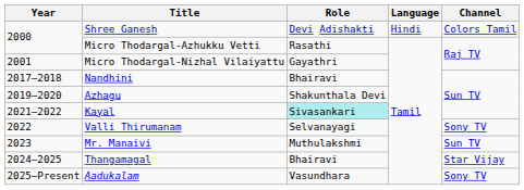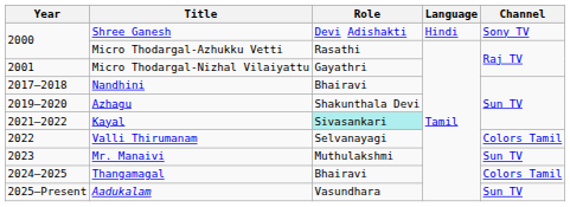Shree Ganesh | Channel: Colors Tamil -> Sony TV
Valli Thirumanam | Channel: Sony TV -> Colors Tamil
Thangamagal | Channel: Star Vijay -> Colors Tamil
Aadukalam | Channel: Sony TV -> Sun TV
